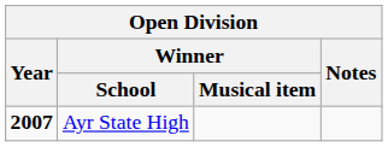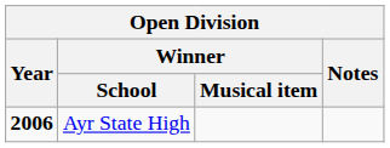Ayr State High | Year: 2007 -> 2006
